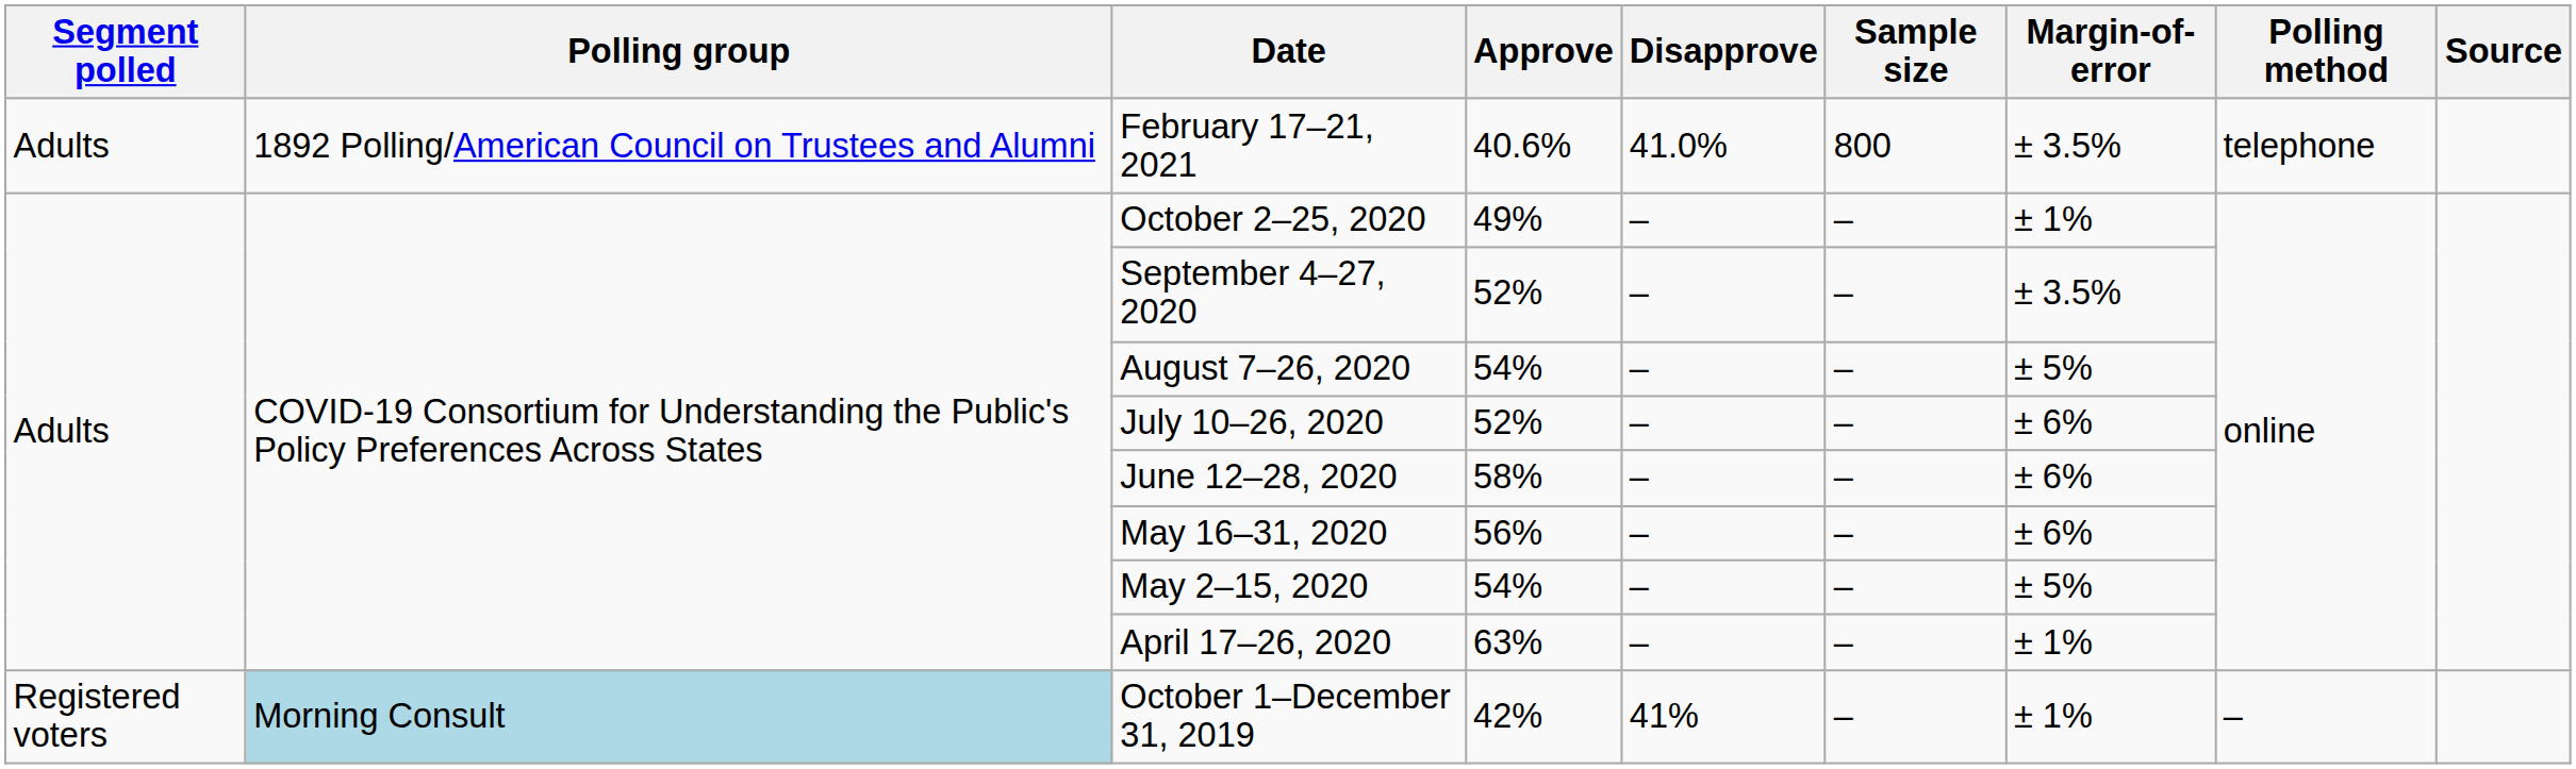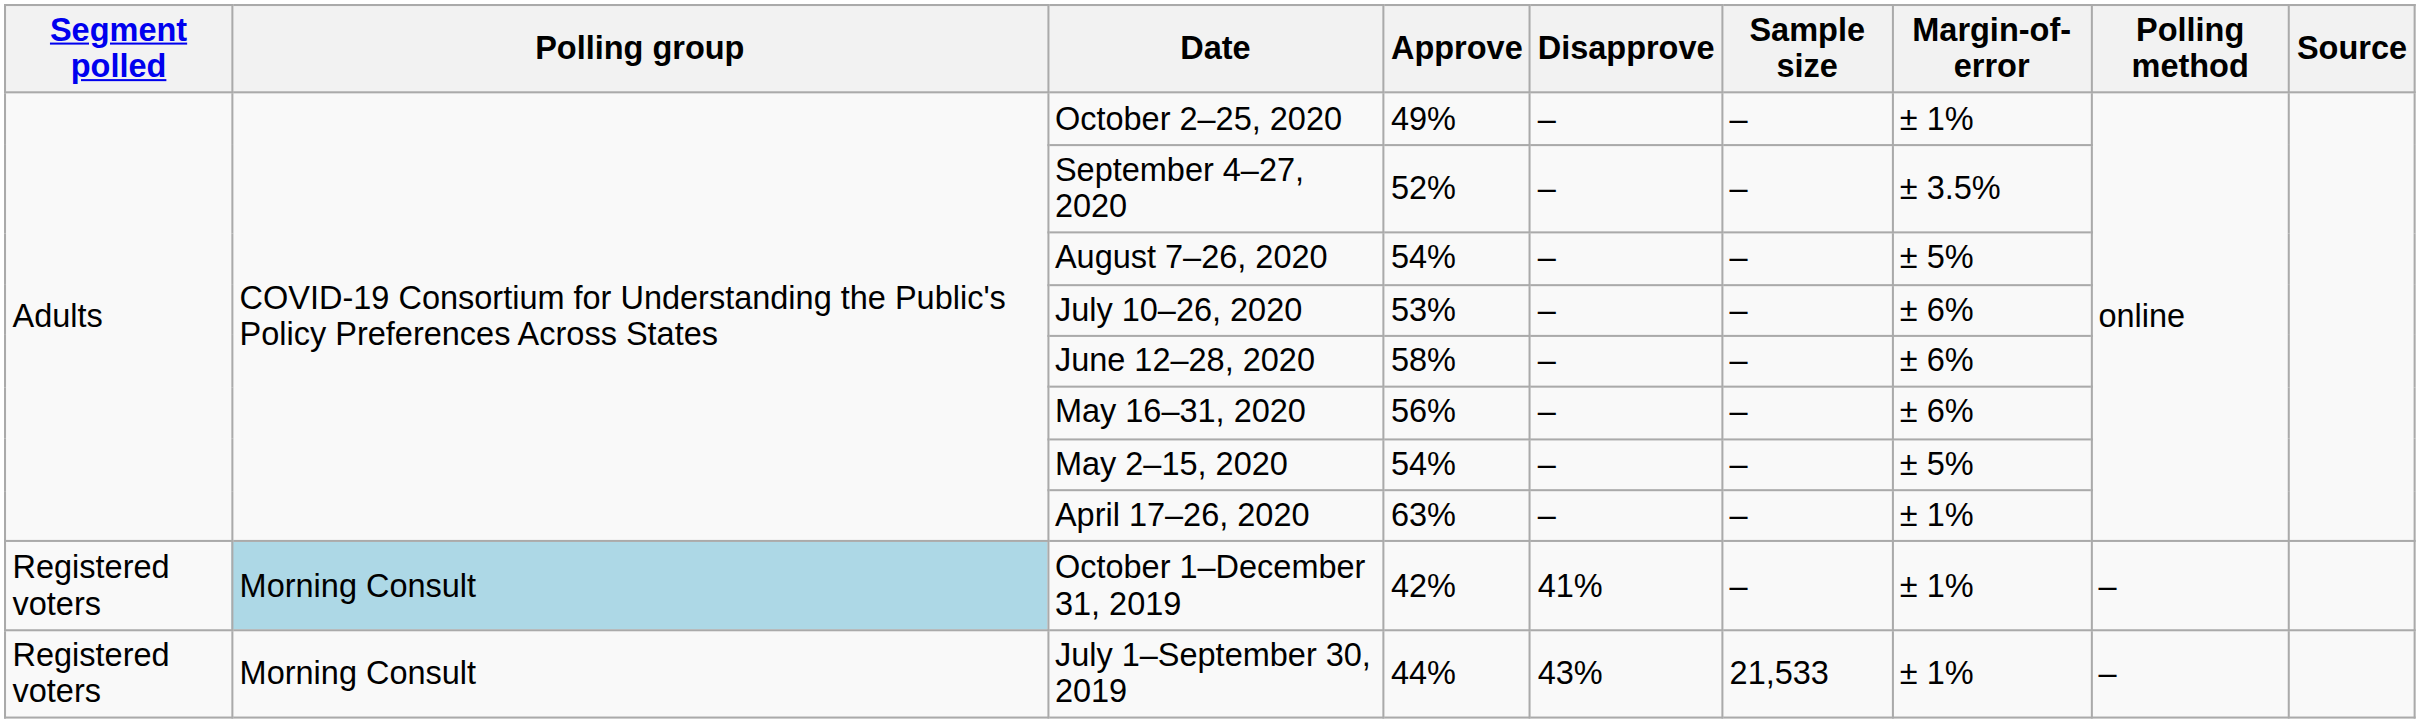- row: Adults | 1892 Polling/American Council on Trustees and Alumni | February 17–21, 2021 | 40.6% | 41.0% | 800 | ± 3.5% | telephone
July 10–26, 2020 | Approve: 52% -> 53%
+ row: Registered voters | Morning Consult | July 1–September 30, 2019 | 44% | 43% | 21,533 | ± 1% | –
